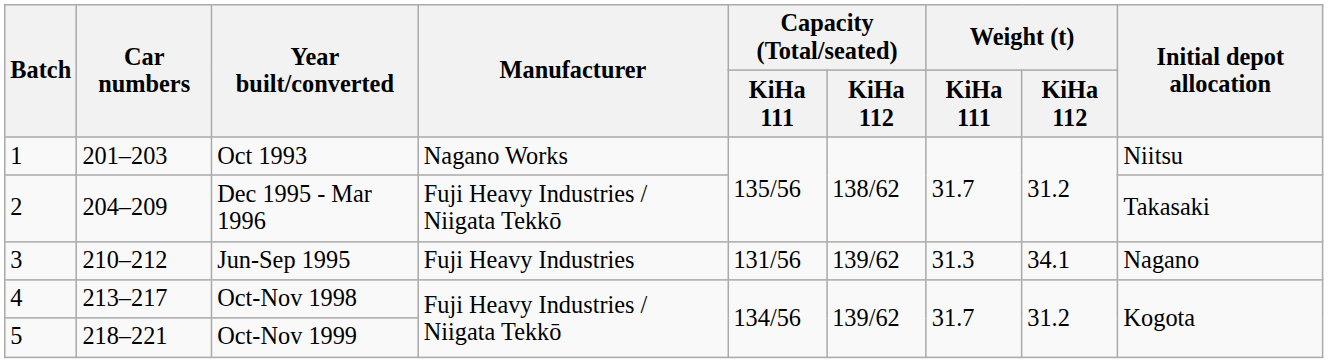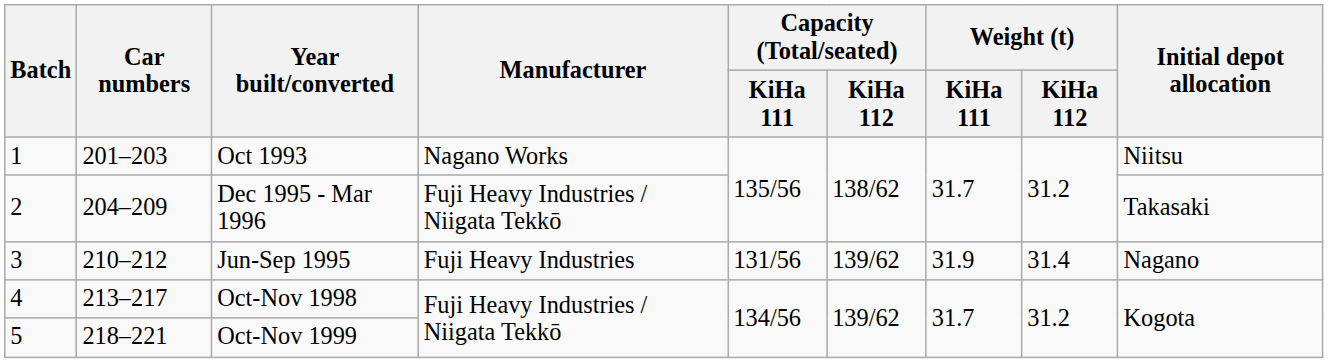Jun-Sep 1995 | Weight (t) / KiHa 111: 31.3 -> 31.9
Jun-Sep 1995 | Weight (t) / KiHa 112: 34.1 -> 31.4
